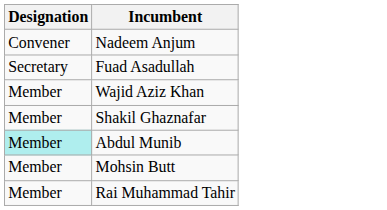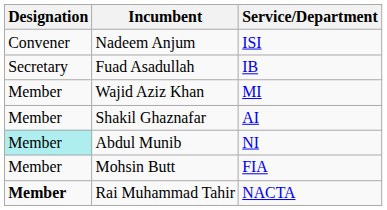+ column: Service/Department | ISI | IB | MI | AI | NI | FIA | NACTA
Rai Muhammad Tahir | Designation: normal -> bold
